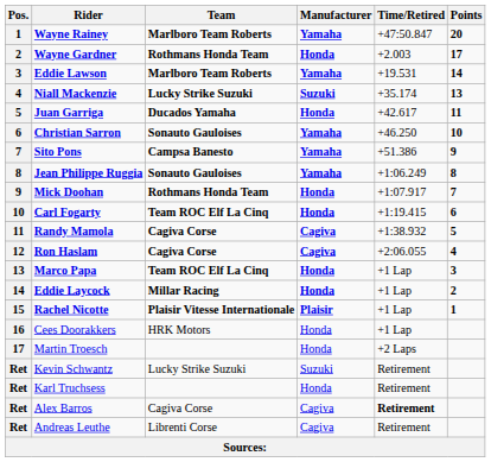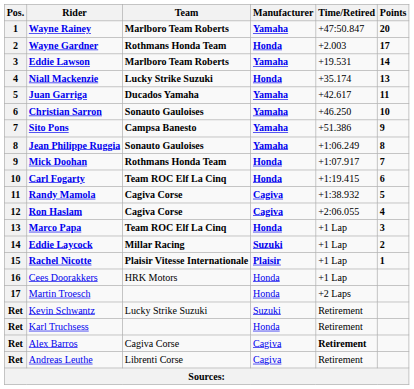Niall Mackenzie | Manufacturer: Suzuki -> Honda
Juan Garriga | Manufacturer: Honda -> Yamaha
Eddie Laycock | Manufacturer: Honda -> Suzuki
